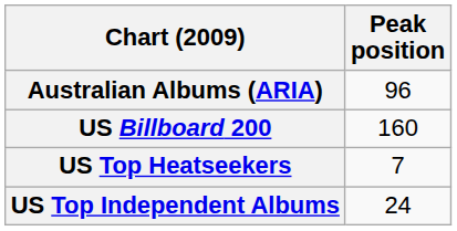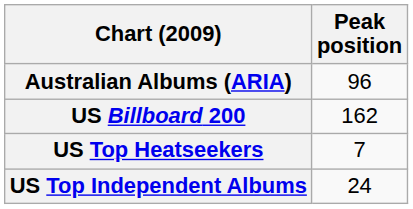US Billboard 200 | Peak position: 160 -> 162
